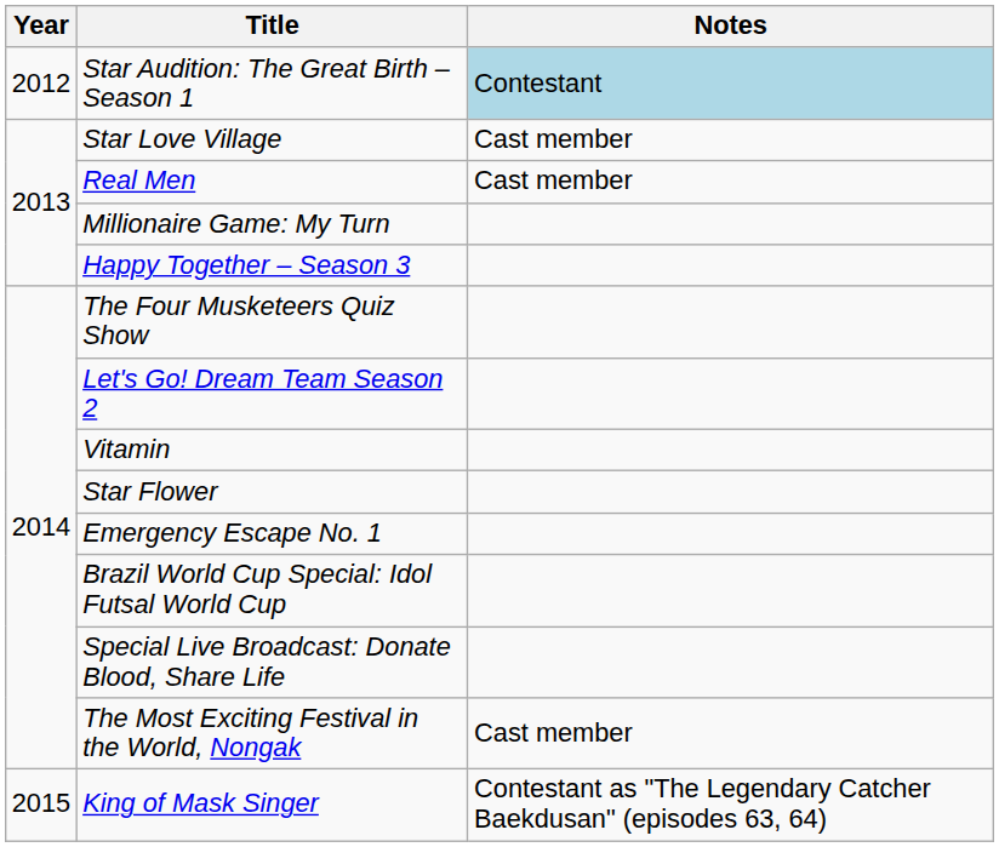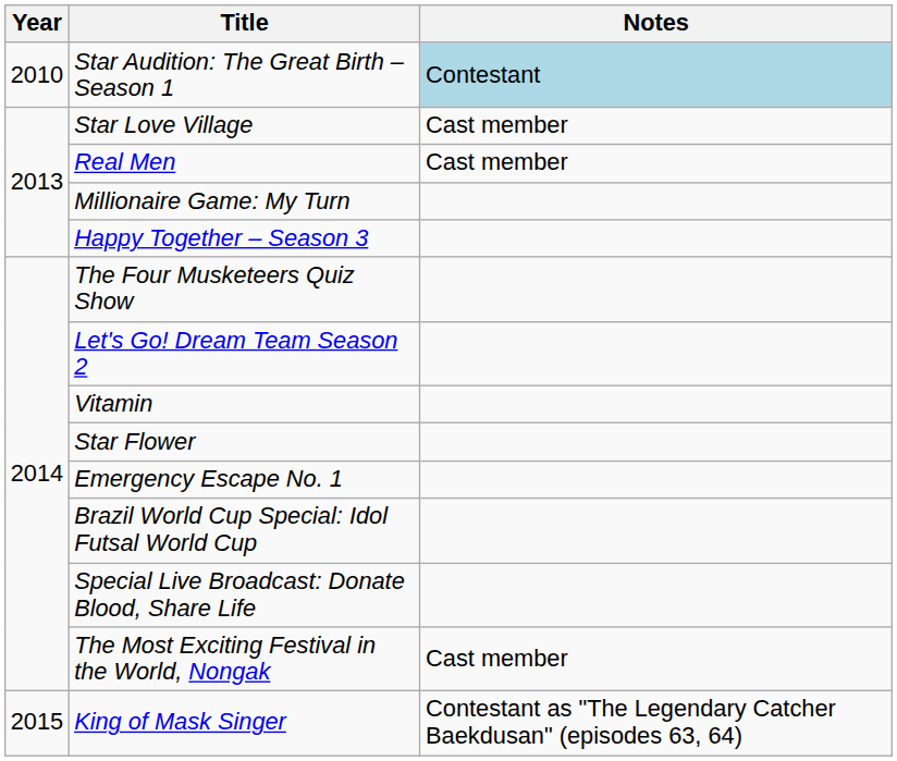Star Audition: The Great Birth – Season 1 | Year: 2012 -> 2010
